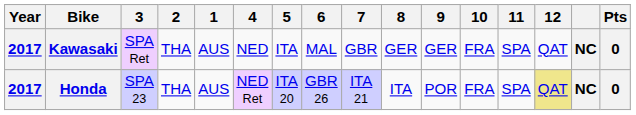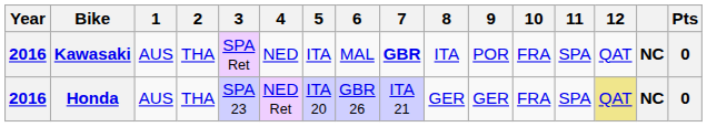columns swapped: 1 <-> 3
Kawasaki | Year: 2017 -> 2016
Kawasaki | 7: normal -> bold
Kawasaki | 8: GER -> ITA
Kawasaki | 9: GER -> POR
Honda | Year: 2017 -> 2016
Honda | 8: ITA -> GER
Honda | 9: POR -> GER
